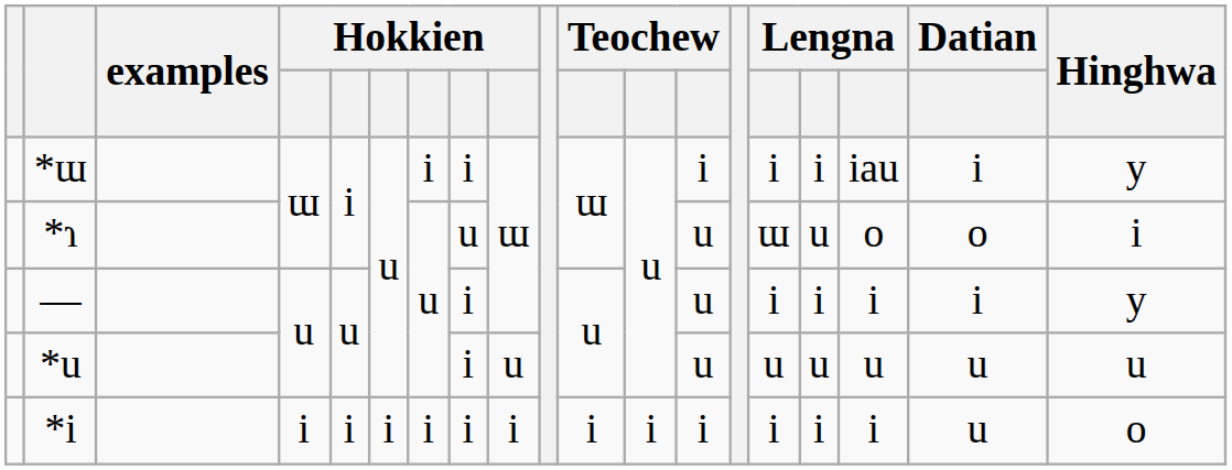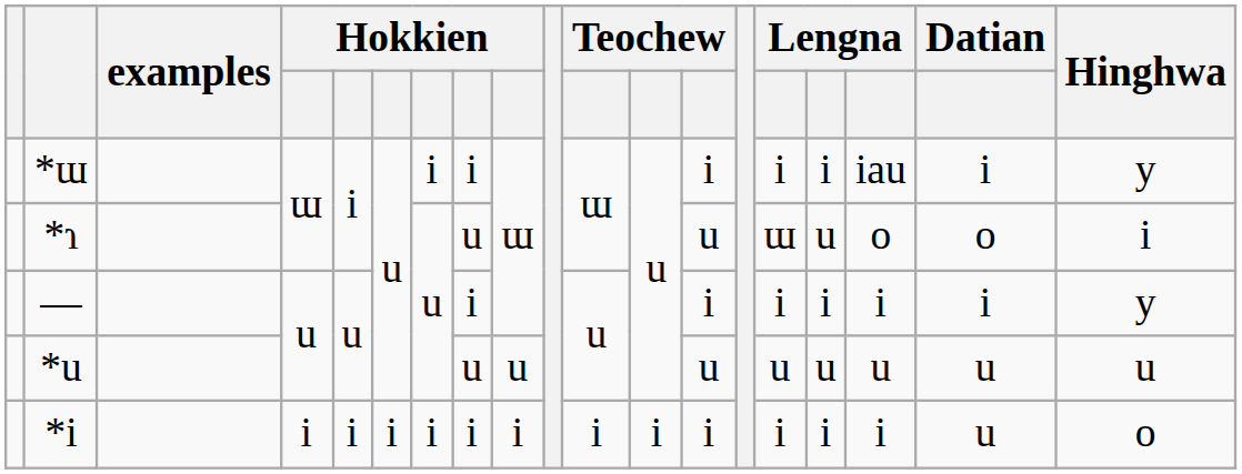— | column 13: u -> i
*u | column 8: i -> u
